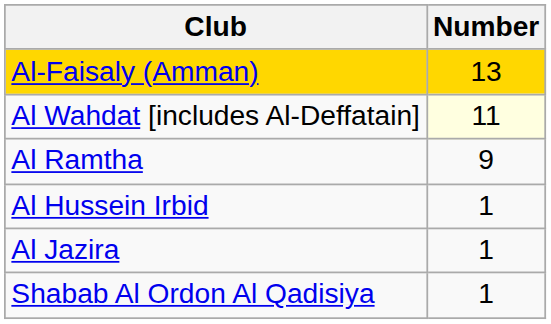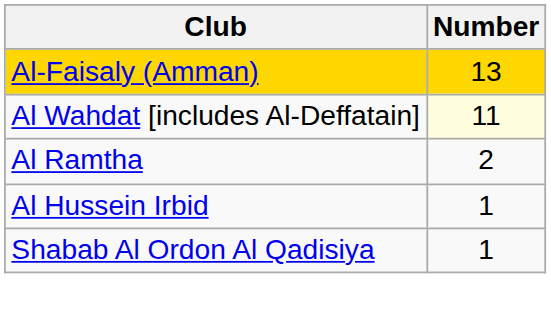Al Ramtha | Number: 9 -> 2
- row: Al Jazira | 1
